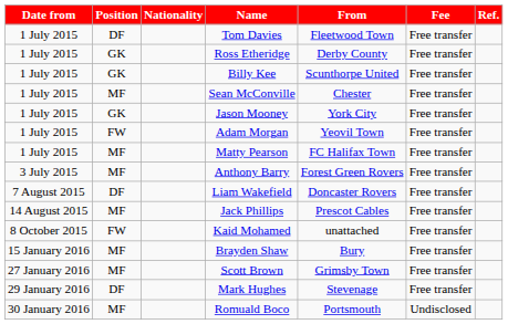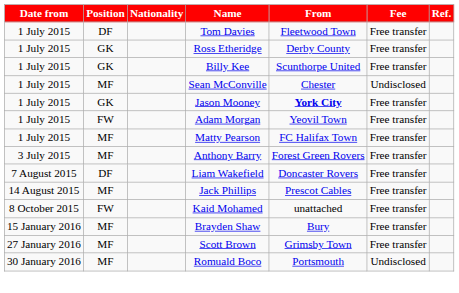Sean McConville | Fee: Free transfer -> Undisclosed
Jason Mooney | From: normal -> bold
- row: 29 January 2016 | DF | Mark Hughes | Stevenage | Free transfer
